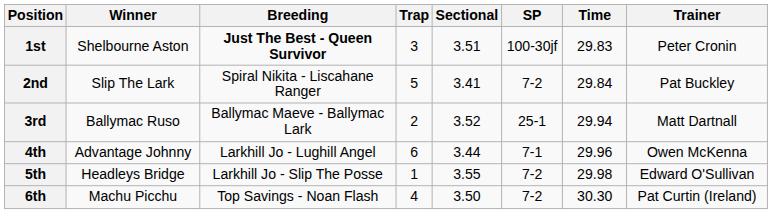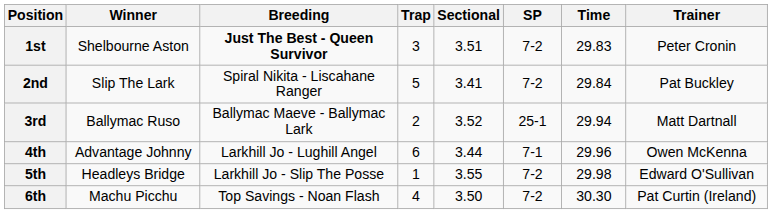1st | SP: 100-30jf -> 7-2
